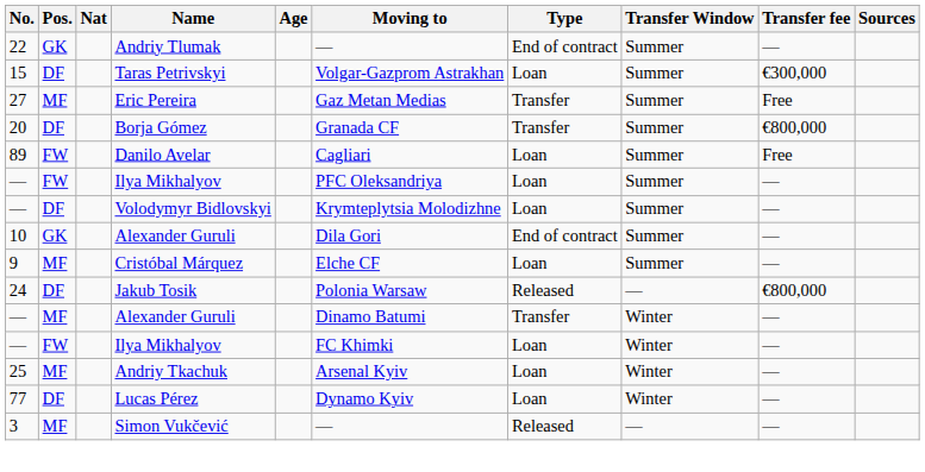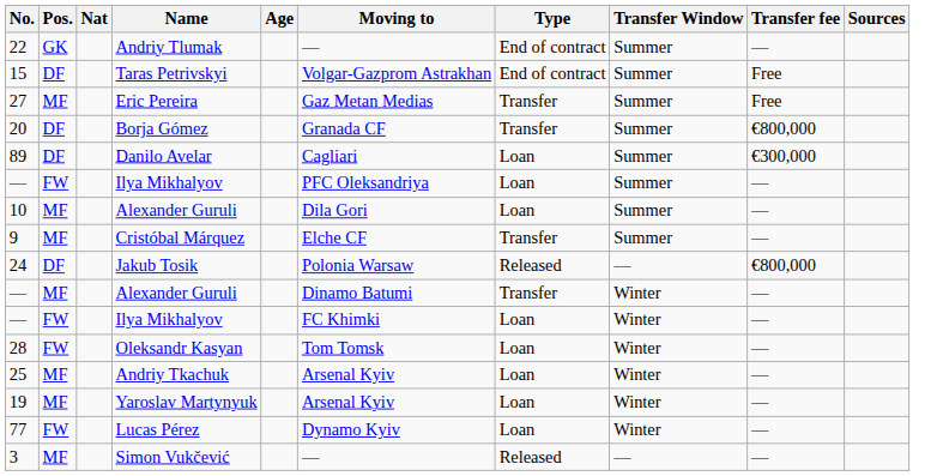Taras Petrivskyi | Type: Loan -> End of contract
Taras Petrivskyi | Transfer fee: €300,000 -> Free
Danilo Avelar | Pos.: FW -> DF
Danilo Avelar | Transfer fee: Free -> €300,000
- row: — | DF | Volodymyr Bidlovskyi | Krymteplytsia Molodizhne | Loan | Summer | —
10 / Alexander Guruli | Pos.: GK -> MF
10 / Alexander Guruli | Type: End of contract -> Loan
Cristóbal Márquez | Type: Loan -> Transfer
+ row: 28 | FW | Oleksandr Kasyan | Tom Tomsk | Loan | Winter | —
+ row: 19 | MF | Yaroslav Martynyuk | Arsenal Kyiv | Loan | Winter | —
Lucas Pérez | Pos.: DF -> FW
